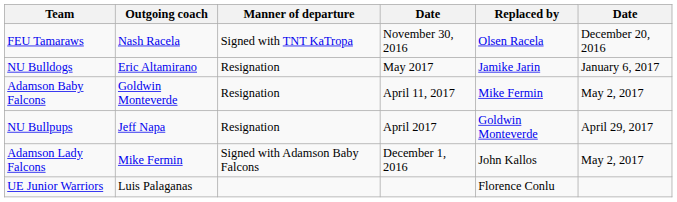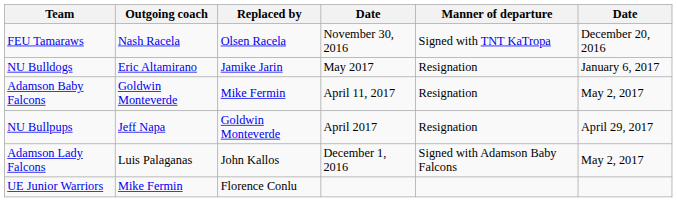columns swapped: Manner of departure <-> Replaced by
Adamson Lady Falcons | Outgoing coach: Mike Fermin -> Luis Palaganas
UE Junior Warriors | Outgoing coach: Luis Palaganas -> Mike Fermin
